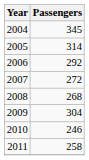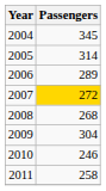2006 | Passengers: 292 -> 289
2007 | Passengers: no background -> gold background
